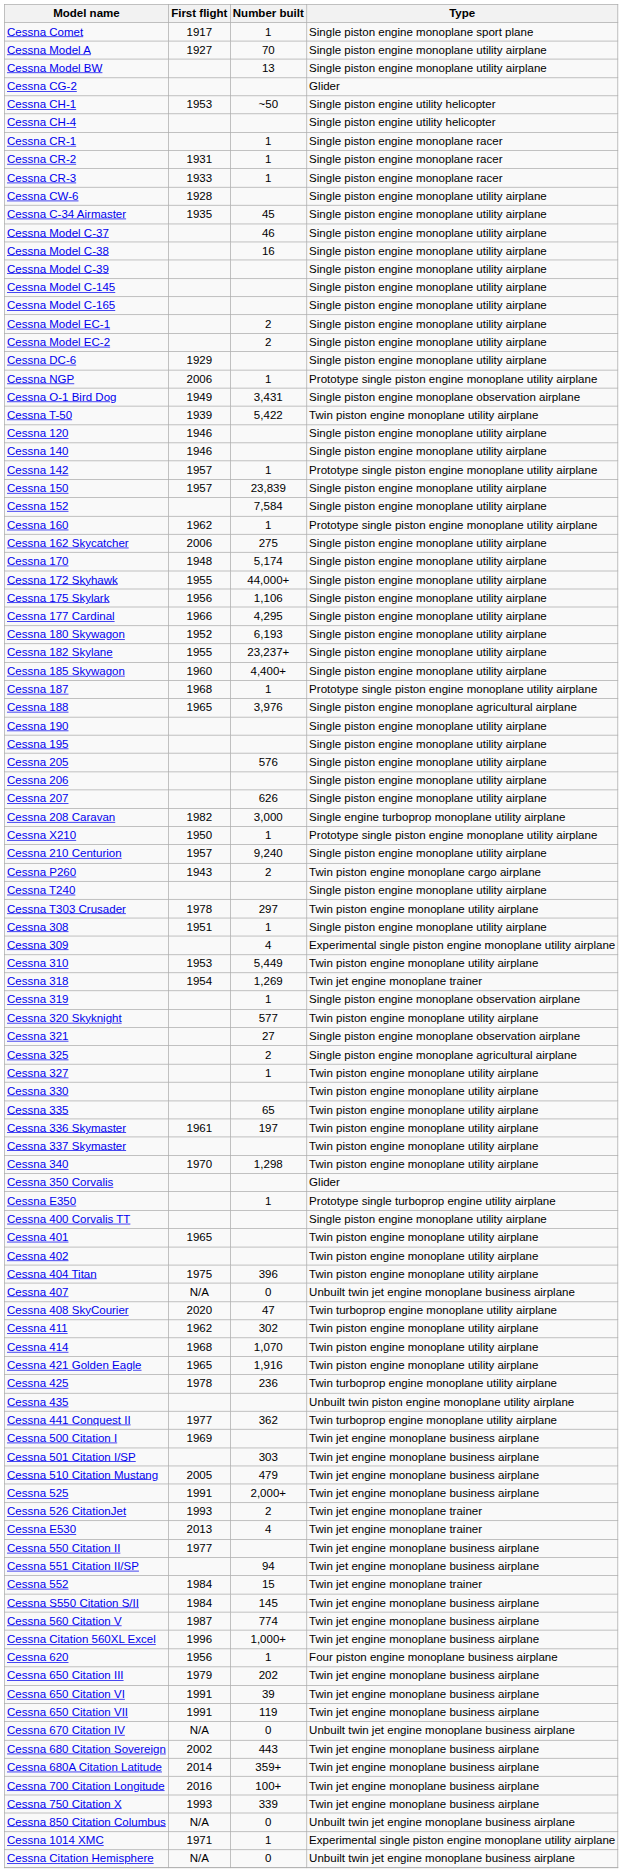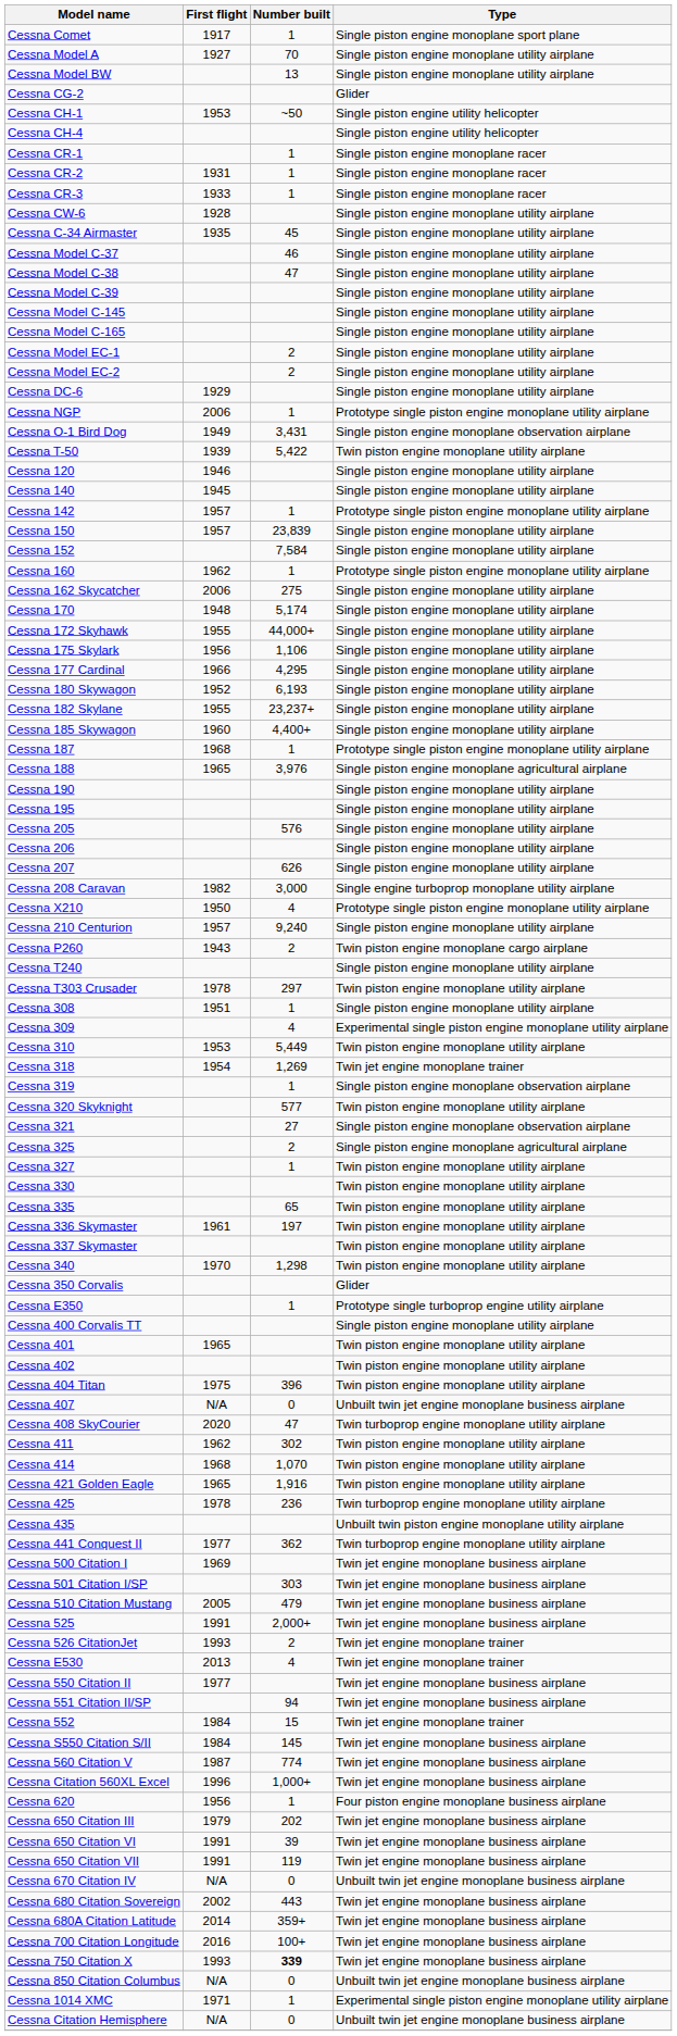Cessna Model C-38 | Number built: 16 -> 47
Cessna 140 | First flight: 1946 -> 1945
Cessna X210 | Number built: 1 -> 4
Cessna 750 Citation X | Number built: normal -> bold
